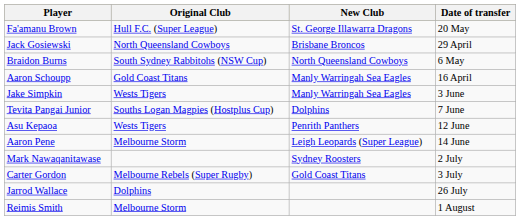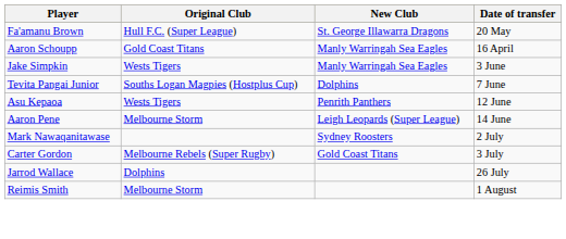- row: Jack Gosiewski | North Queensland Cowboys | Brisbane Broncos | 29 April
- row: Braidon Burns | South Sydney Rabbitohs (NSW Cup) | North Queensland Cowboys | 6 May
